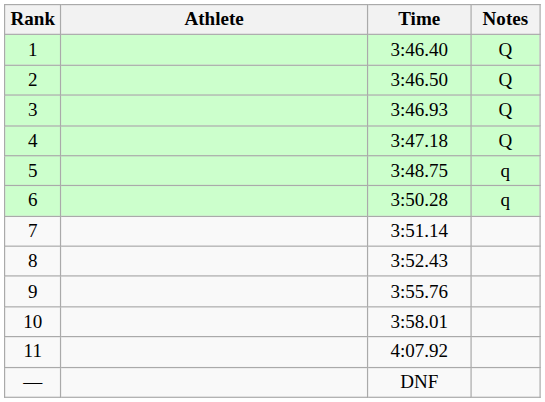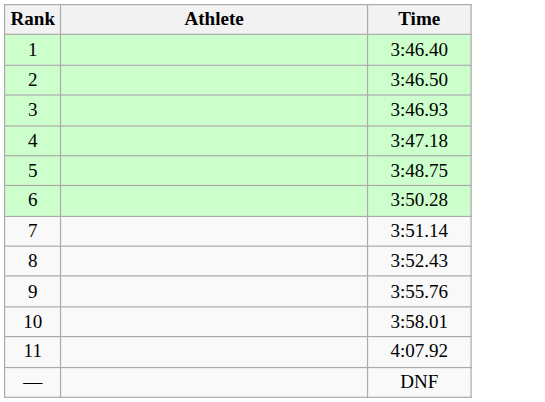- column: Notes | Q | Q | Q | Q | q | q
